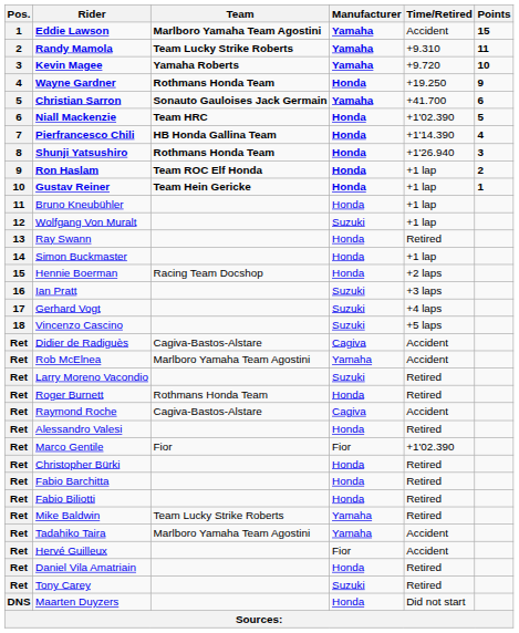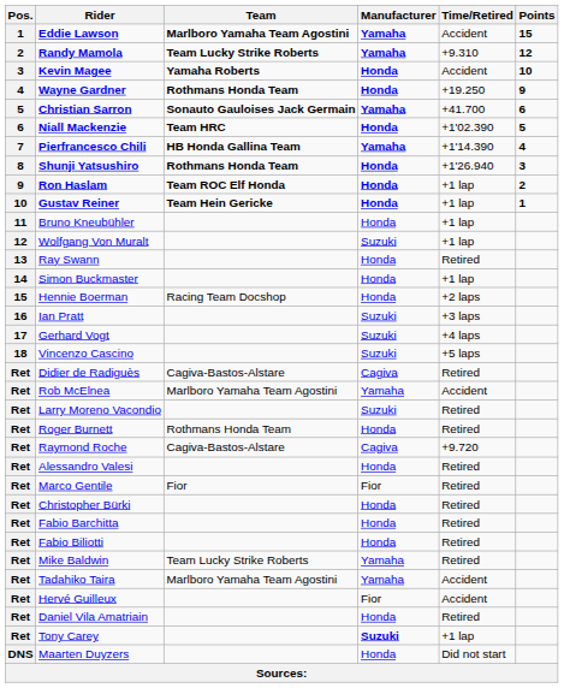Randy Mamola | Points: 11 -> 12
Kevin Magee | Manufacturer: Yamaha -> Honda
Kevin Magee | Time/Retired: +9.720 -> Accident
Pierfrancesco Chili | Manufacturer: Honda -> Yamaha
Didier de Radiguès | Time/Retired: Accident -> Retired
Raymond Roche | Time/Retired: Accident -> +9.720
Marco Gentile | Time/Retired: +1'02.390 -> Retired
Tony Carey | Manufacturer: normal -> bold
Tony Carey | Time/Retired: Retired -> +1 lap
